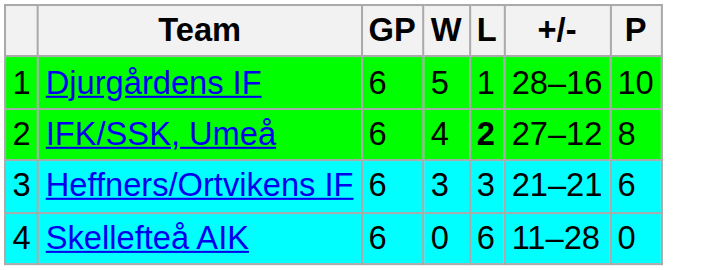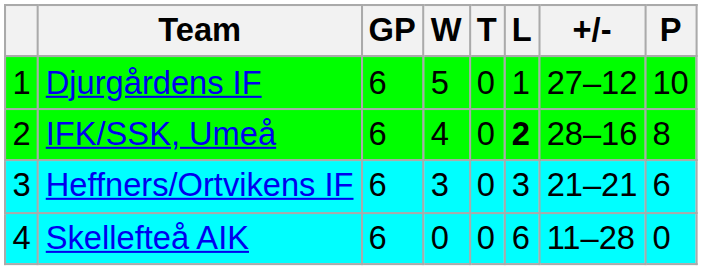+ column: T | 0 | 0 | 0 | 0
Djurgårdens IF | +/-: 28–16 -> 27–12
IFK/SSK, Umeå | +/-: 27–12 -> 28–16
